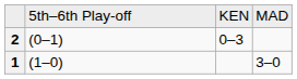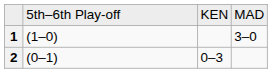rows swapped: 1 <-> 2
